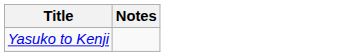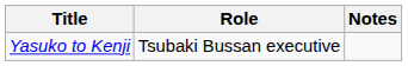+ column: Role | Tsubaki Bussan executive
